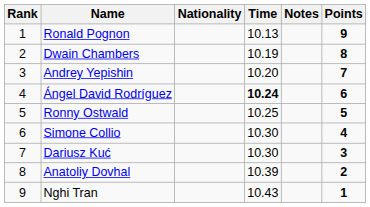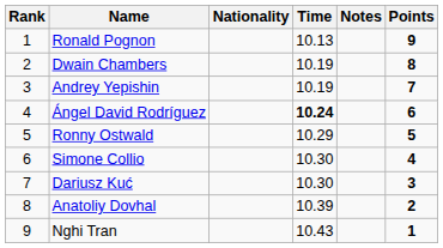Andrey Yepishin | Time: 10.20 -> 10.19
Ronny Ostwald | Time: 10.25 -> 10.29
